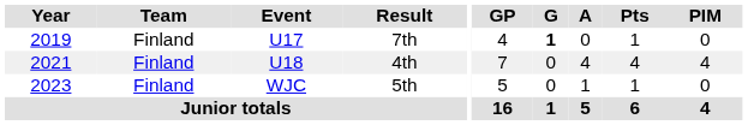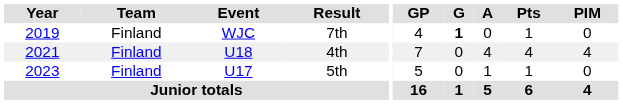7th | Event: U17 -> WJC
5th | Event: WJC -> U17
